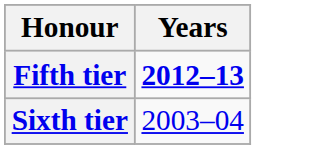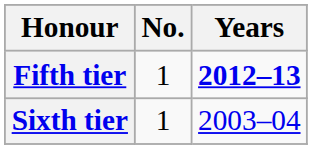+ column: No. | 1 | 1
